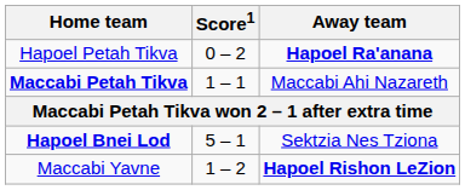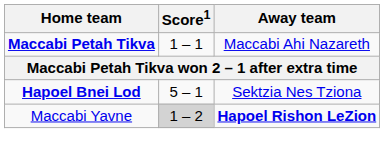- row: Hapoel Petah Tikva | 0 – 2 | Hapoel Ra'anana
Maccabi Yavne | Score1: no background -> lightgrey background
